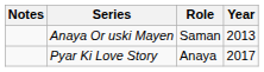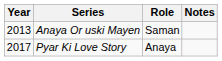columns swapped: Year <-> Notes
